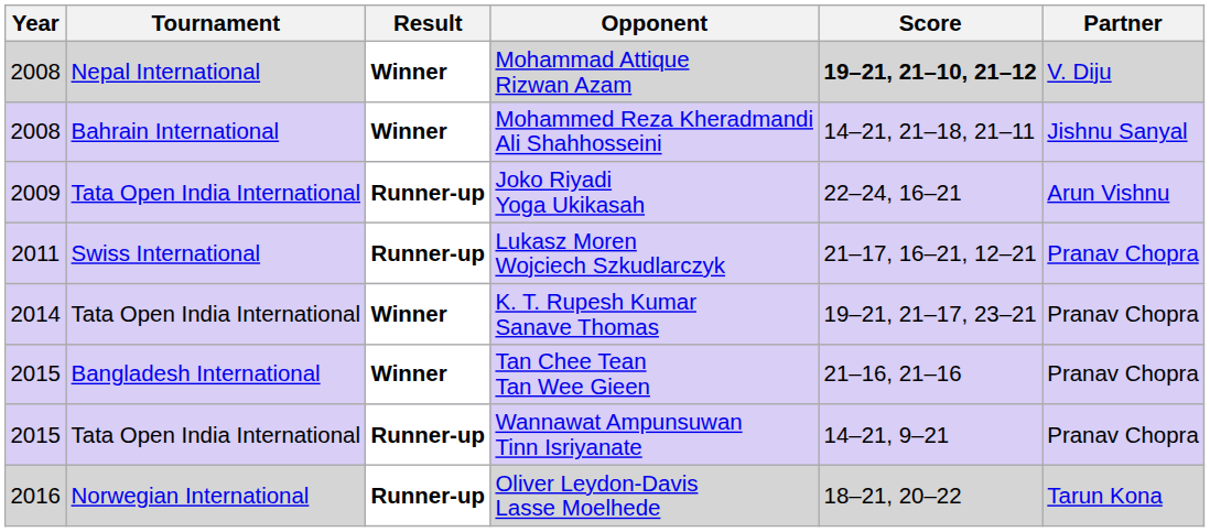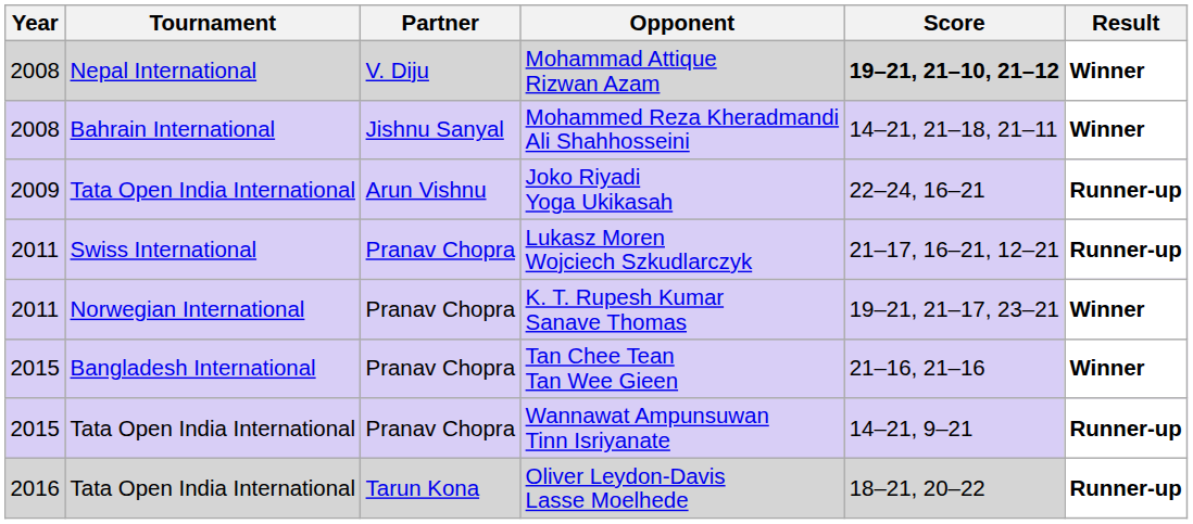columns swapped: Partner <-> Result
K. T. Rupesh Kumar Sanave Thomas | Year: 2014 -> 2011
K. T. Rupesh Kumar Sanave Thomas | Tournament: Tata Open India International -> Norwegian International
Oliver Leydon-Davis Lasse Moelhede | Tournament: Norwegian International -> Tata Open India International
